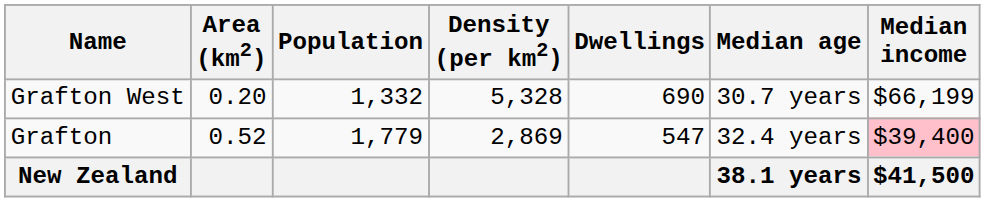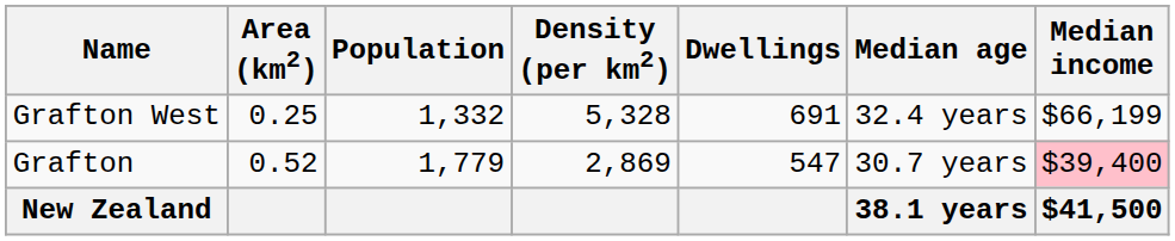Grafton West | Area (km2): 0.20 -> 0.25
Grafton West | Dwellings: 690 -> 691
Grafton West | Median age: 30.7 years -> 32.4 years
Grafton | Median age: 32.4 years -> 30.7 years
